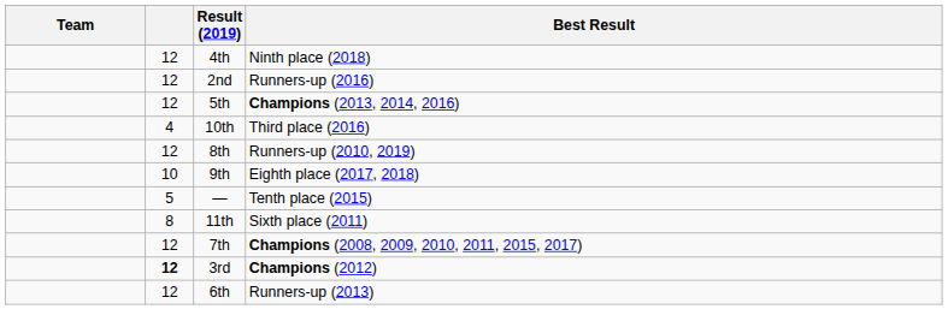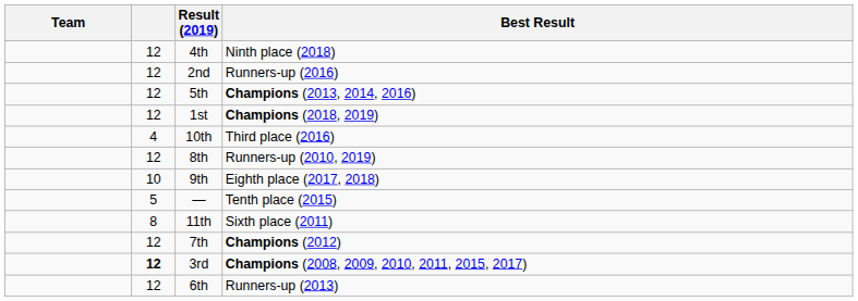+ row: 12 | 1st | Champions (2018, 2019)
7th | Best Result: Champions (2008, 2009, 2010, 2011, 2015, 2017) -> Champions (2012)
3rd | Best Result: Champions (2012) -> Champions (2008, 2009, 2010, 2011, 2015, 2017)
